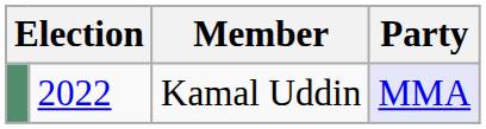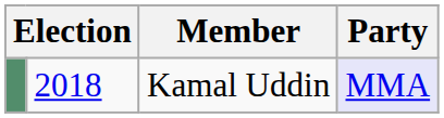Kamal Uddin | column 2: 2022 -> 2018
